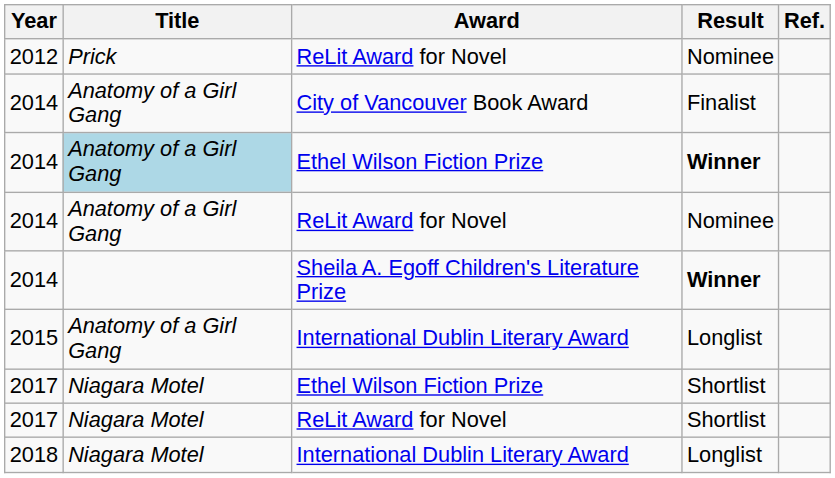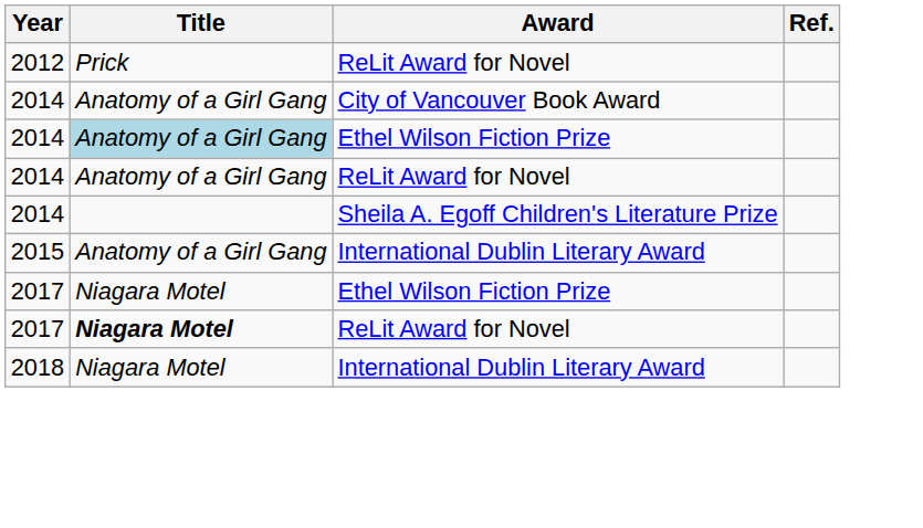- column: Result | Nominee | Finalist | Winner | Nominee | Winner | Longlist | Shortlist | Shortlist | Longlist
2017 / ReLit Award for Novel | Title: normal -> bold
